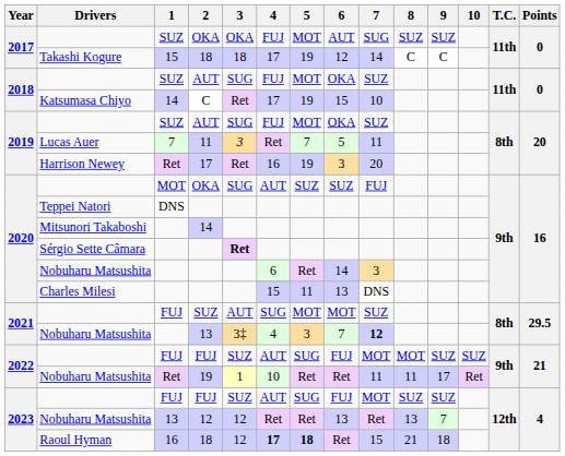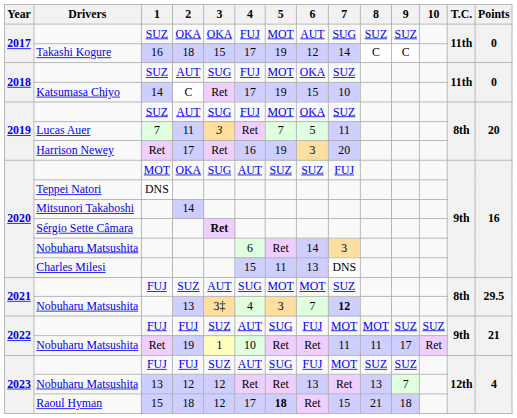Takashi Kogure / 18 | 1: 15 -> 16
Takashi Kogure / 18 | 3: 18 -> 15
Raoul Hyman / 18 | 1: 16 -> 15
Raoul Hyman / 18 | 4: bold -> normal
